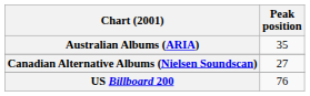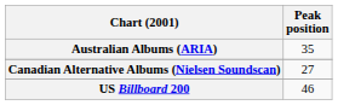US Billboard 200 | Peak position: 76 -> 46
